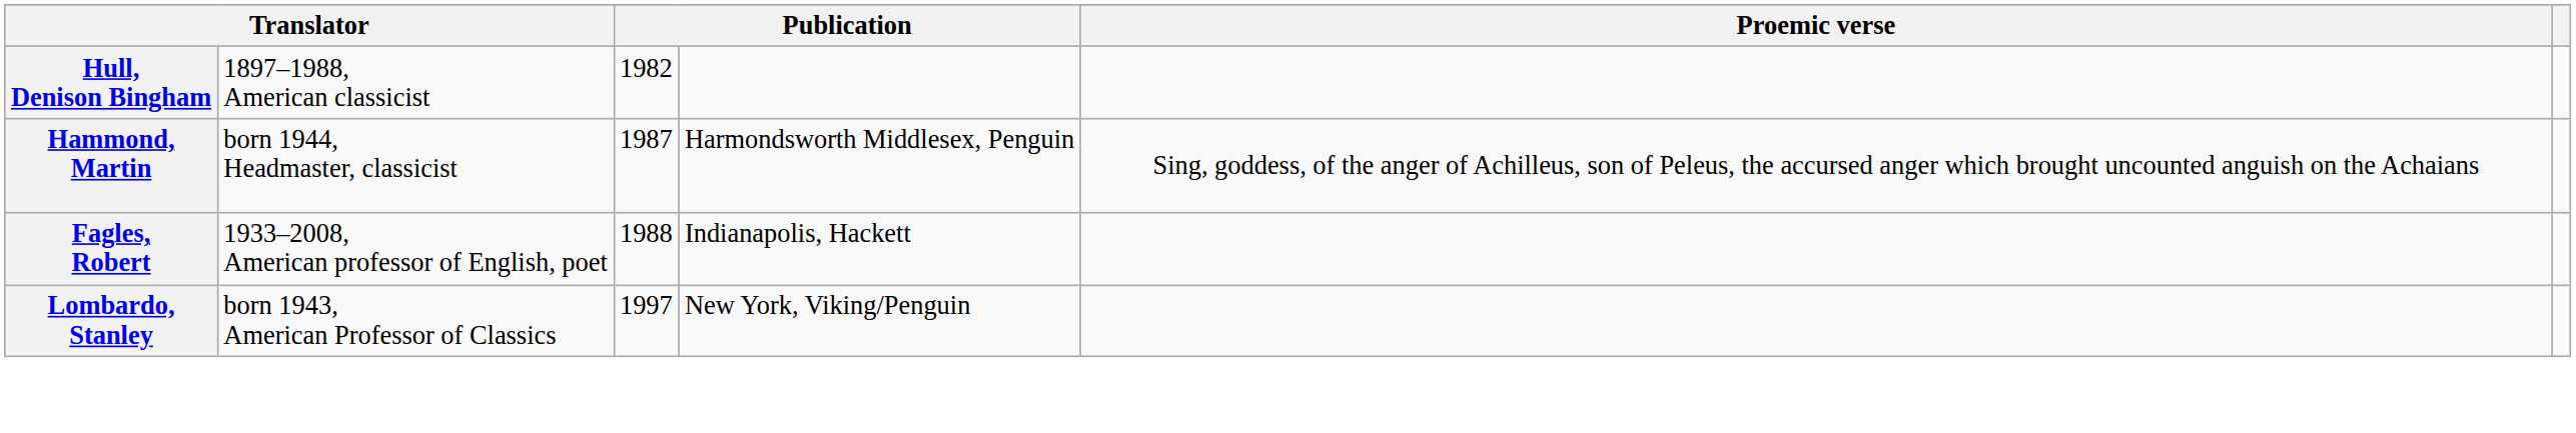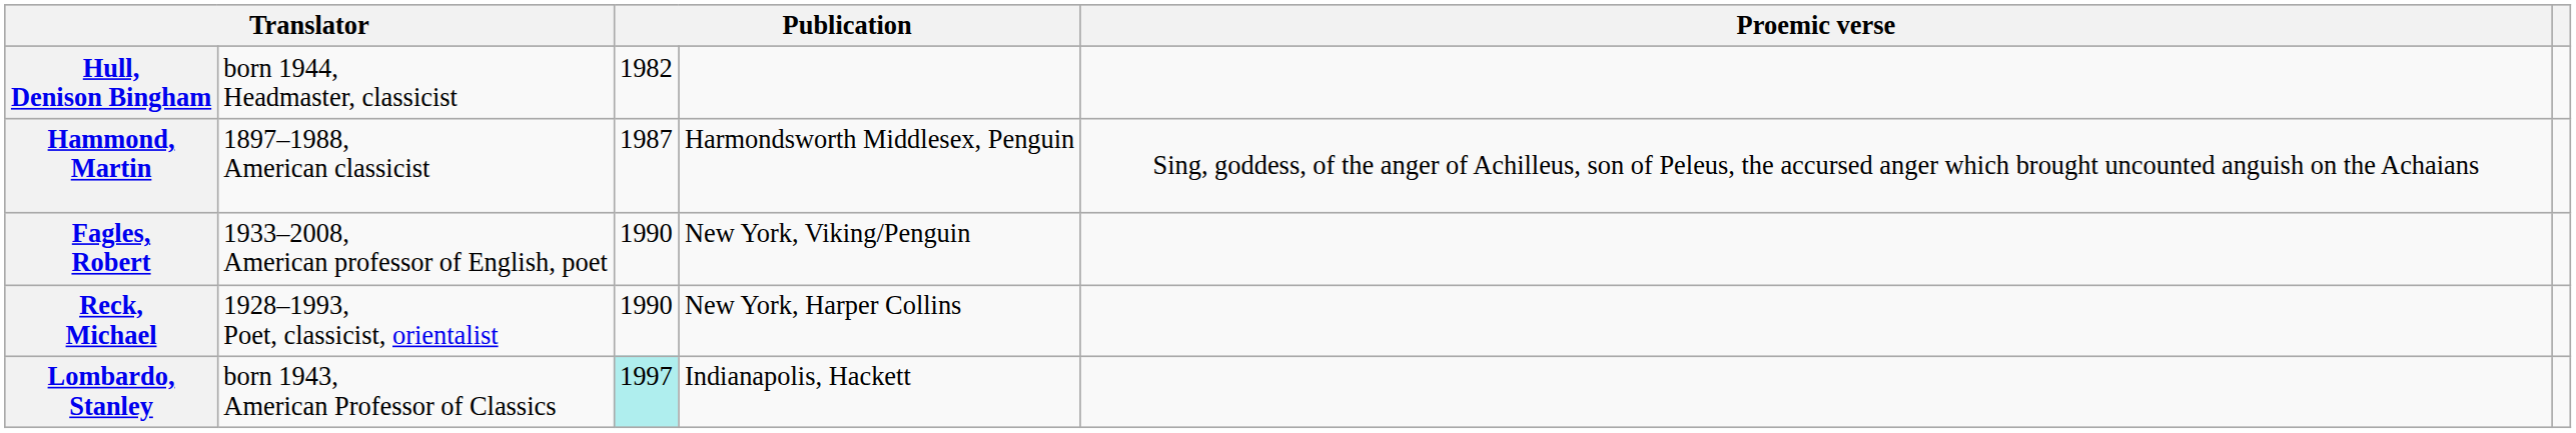Hull, Denison Bingham | column 2: 1897–1988, American classicist -> born 1944, Headmaster, classicist
Hammond, Martin | column 2: born 1944, Headmaster, classicist -> 1897–1988, American classicist
Fagles, Robert | column 3: 1988 -> 1990
Fagles, Robert | column 4: Indianapolis, Hackett -> New York, Viking/Penguin
+ row: Reck, Michael | 1928–1993, Poet, classicist, orientalist | 1990 | New York, Harper Collins
Lombardo, Stanley | column 3: no background -> paleturquoise background
Lombardo, Stanley | column 4: New York, Viking/Penguin -> Indianapolis, Hackett
